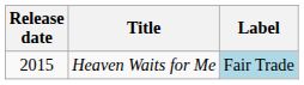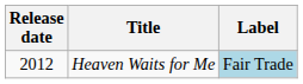Heaven Waits for Me | Release date: 2015 -> 2012
